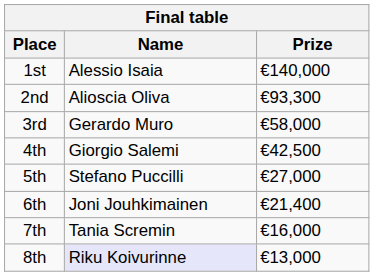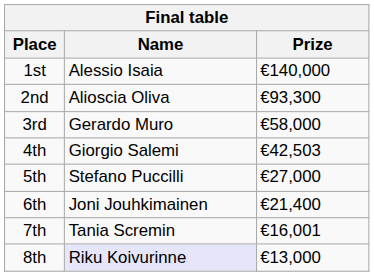4th | Prize: €42,500 -> €42,503
7th | Prize: €16,000 -> €16,001
